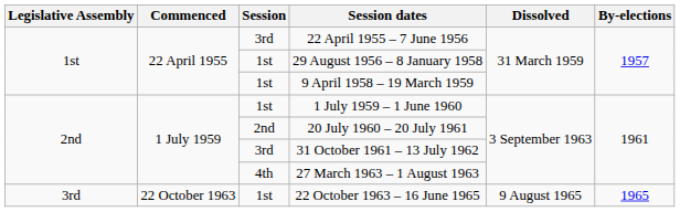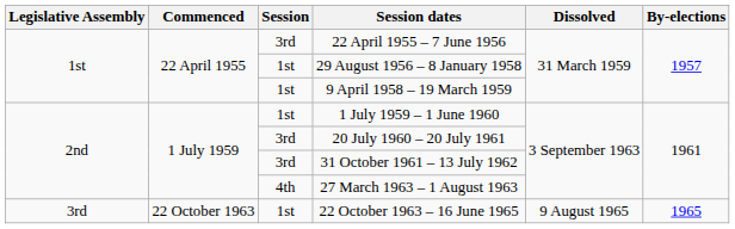20 July 1960 – 20 July 1961 | Session: 2nd -> 3rd
